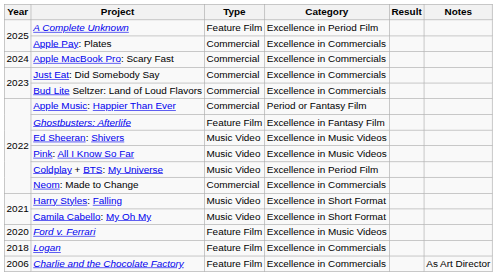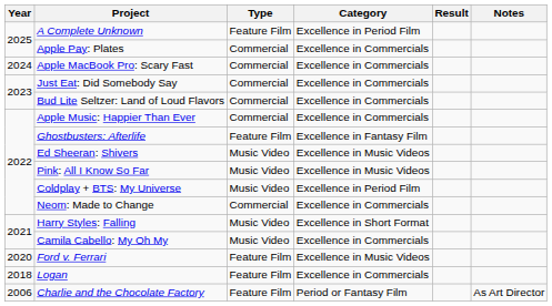Apple Music: Happier Than Ever | Category: Period or Fantasy Film -> Excellence in Commercials
Camila Cabello: My Oh My | Category: Excellence in Short Format -> Excellence in Commercials
Charlie and the Chocolate Factory | Category: Excellence in Commercials -> Period or Fantasy Film
